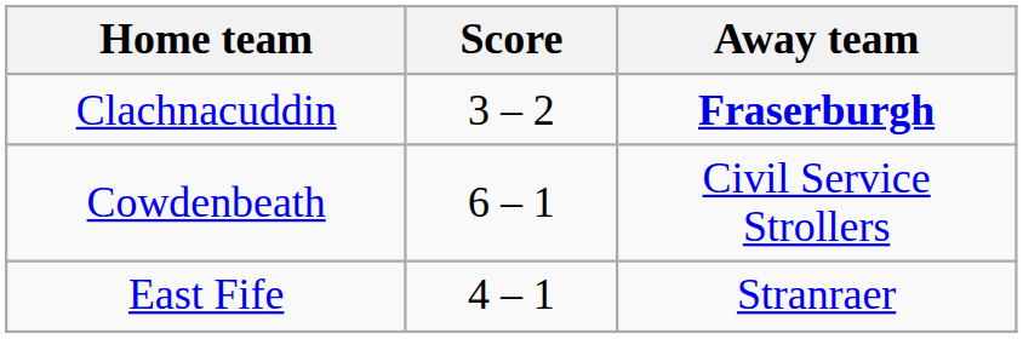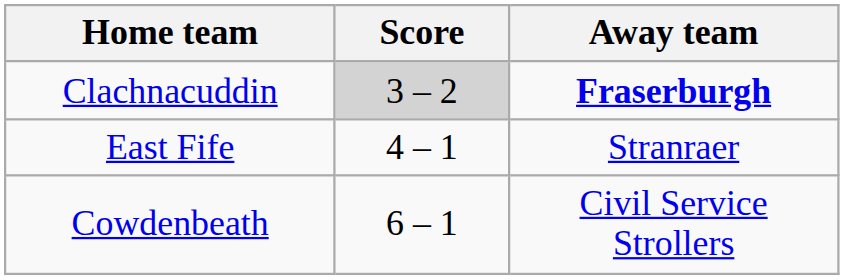Clachnacuddin | Score: no background -> lightgrey background
rows swapped: Cowdenbeath <-> East Fife
